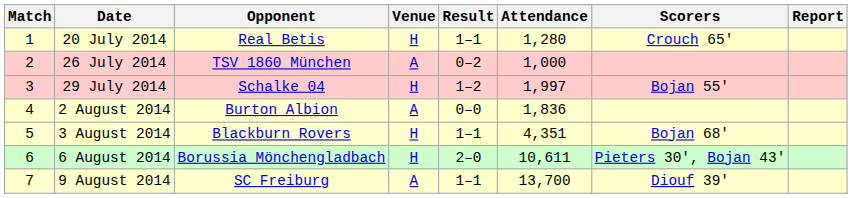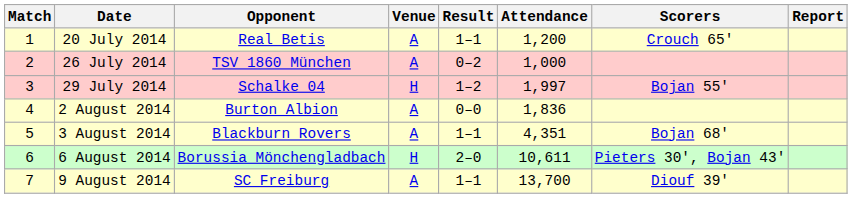20 July 2014 | Venue: H -> A
20 July 2014 | Attendance: 1,280 -> 1,200
3 August 2014 | Venue: H -> A
